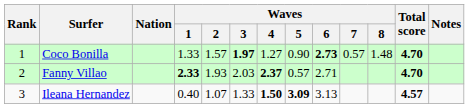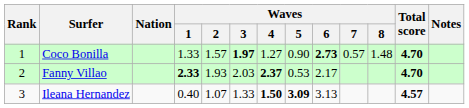Fanny Villao | Waves / 5: 0.57 -> 0.53
Fanny Villao | Waves / 6: 2.71 -> 2.17
